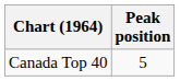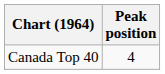Canada Top 40 | Peak position: 5 -> 4
